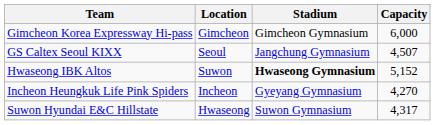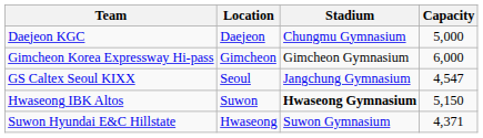+ row: Daejeon KGC | Daejeon | Chungmu Gymnasium | 5,000
GS Caltex Seoul KIXX | Capacity: 4,507 -> 4,547
Hwaseong IBK Altos | Capacity: 5,152 -> 5,150
- row: Incheon Heungkuk Life Pink Spiders | Incheon | Gyeyang Gymnasium | 4,270
Suwon Hyundai E&C Hillstate | Capacity: 4,317 -> 4,371
